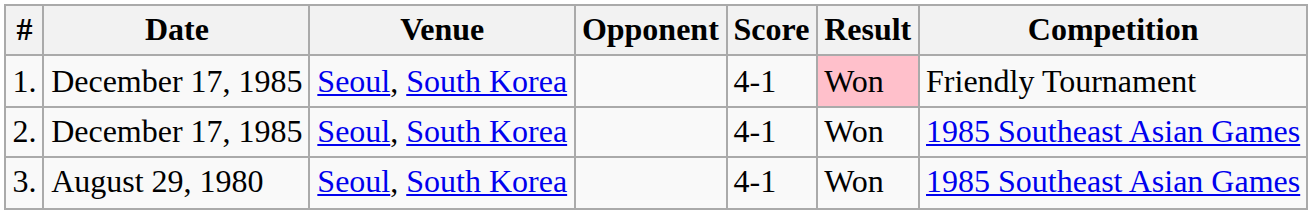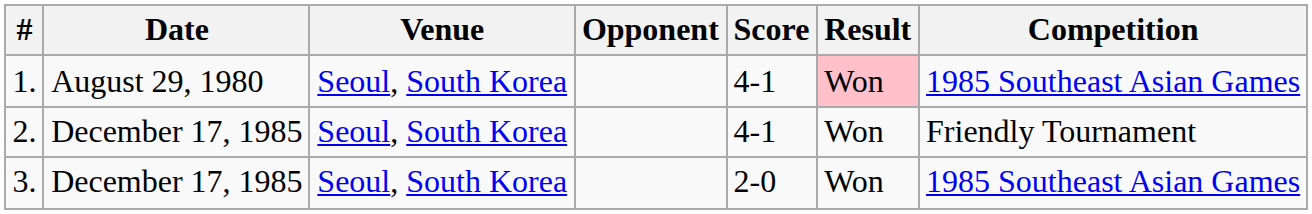1. | Date: December 17, 1985 -> August 29, 1980
1. | Competition: Friendly Tournament -> 1985 Southeast Asian Games
2. | Competition: 1985 Southeast Asian Games -> Friendly Tournament
3. | Date: August 29, 1980 -> December 17, 1985
3. | Score: 4-1 -> 2-0
